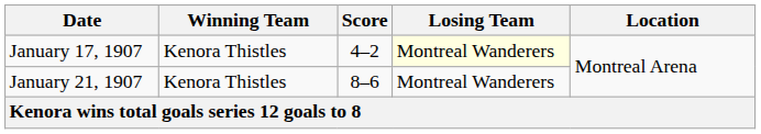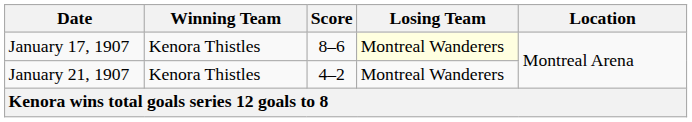January 17, 1907 | Score: 4–2 -> 8–6
January 21, 1907 | Score: 8–6 -> 4–2
